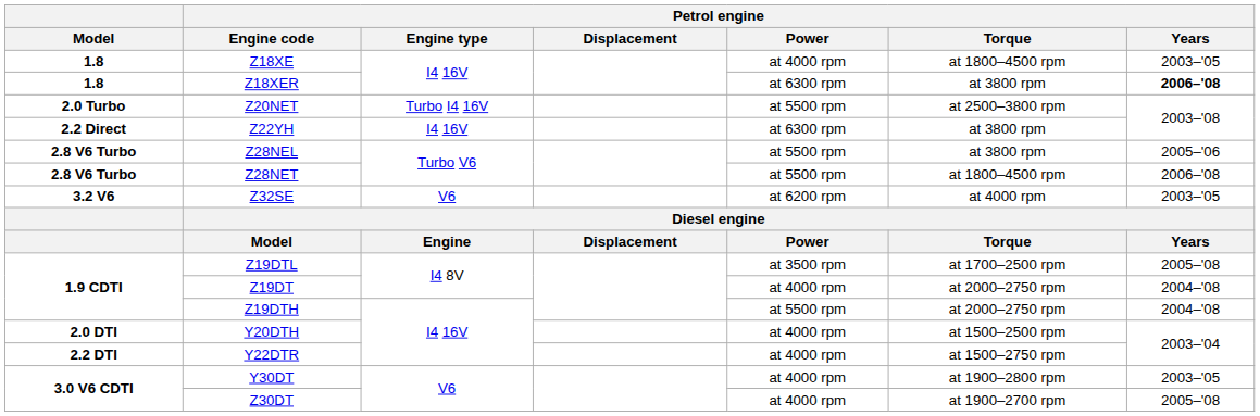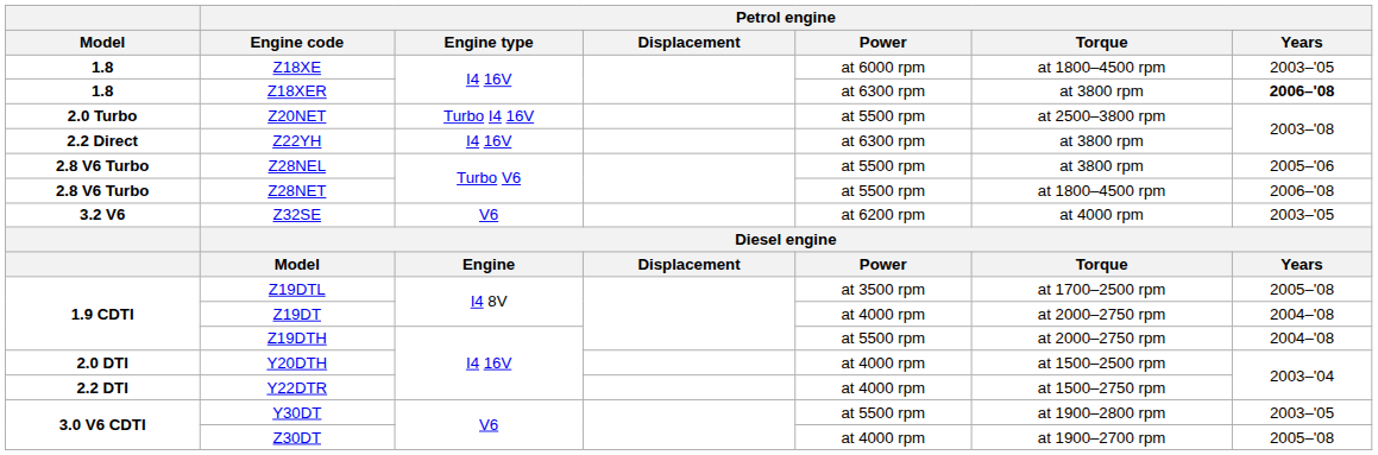Z18XE | Petrol engine / Power: at 4000 rpm -> at 6000 rpm
Y30DT | Petrol engine / Power: at 4000 rpm -> at 5500 rpm
